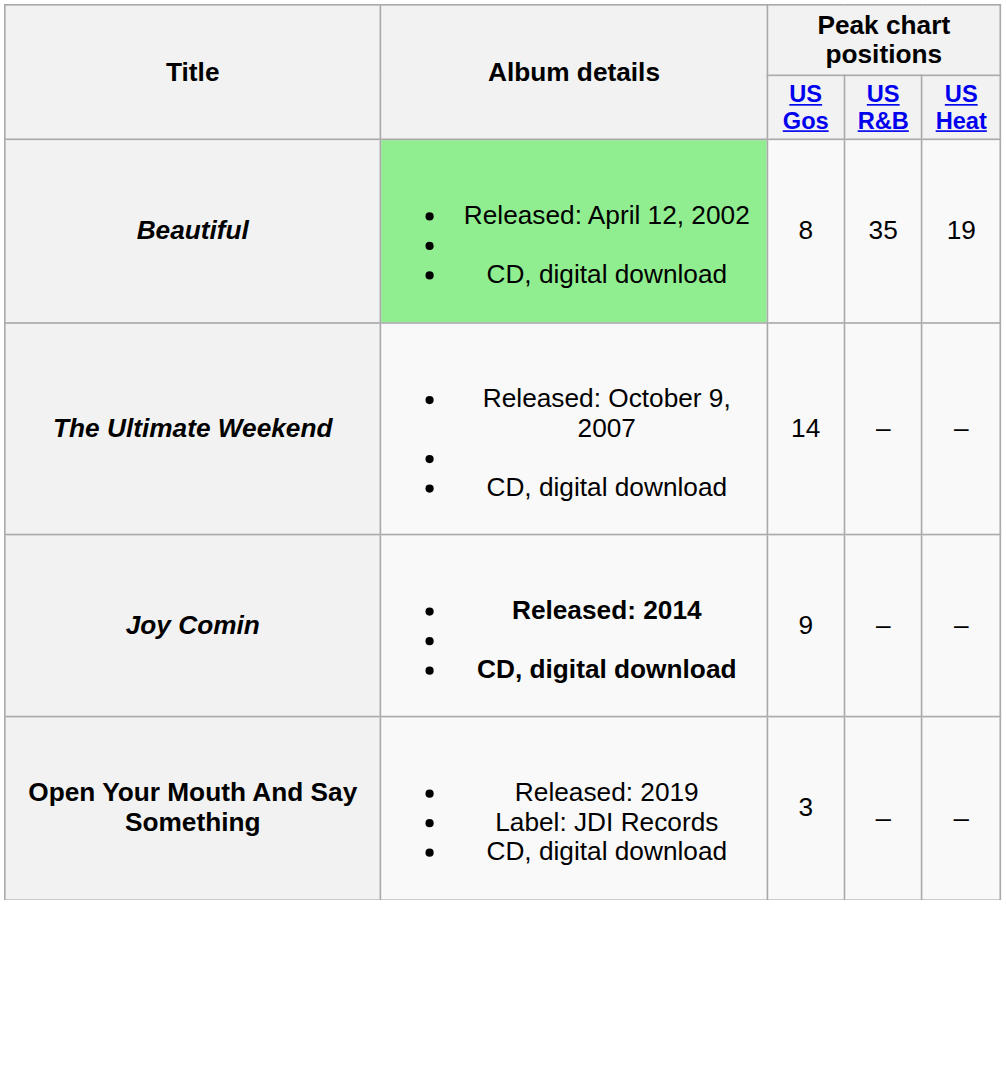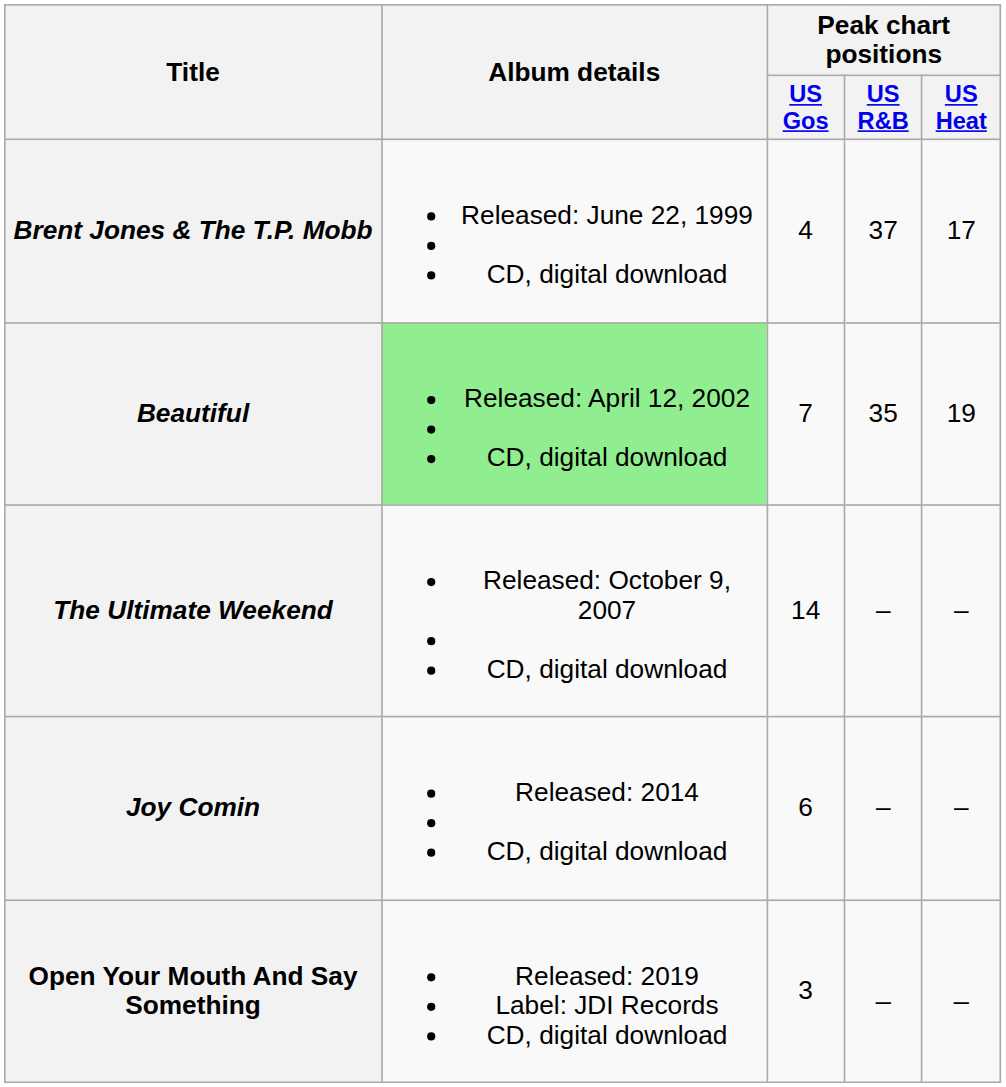+ row: Brent Jones & The T.P. Mobb | Released: June 22, 1999 CD, digital download | 4 | 37 | 17
Beautiful | Peak chart positions / US Gos: 8 -> 7
Joy Comin | Album details: bold -> normal
Joy Comin | Peak chart positions / US Gos: 9 -> 6
